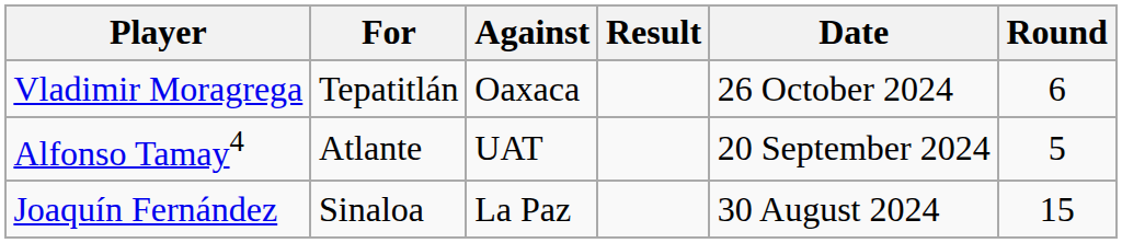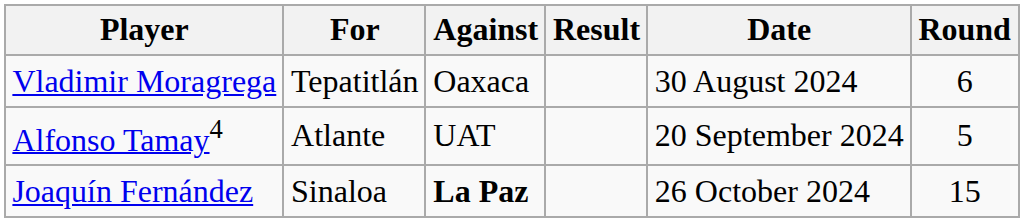Vladimir Moragrega | Date: 26 October 2024 -> 30 August 2024
Joaquín Fernández | Against: normal -> bold
Joaquín Fernández | Date: 30 August 2024 -> 26 October 2024
